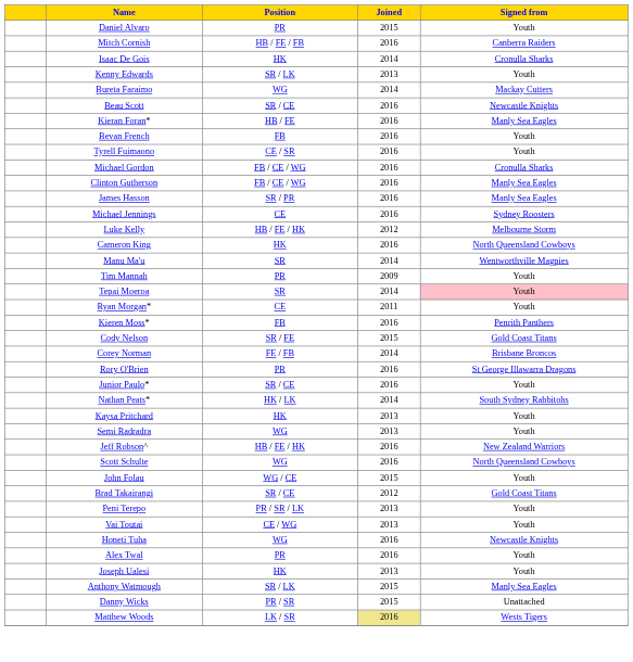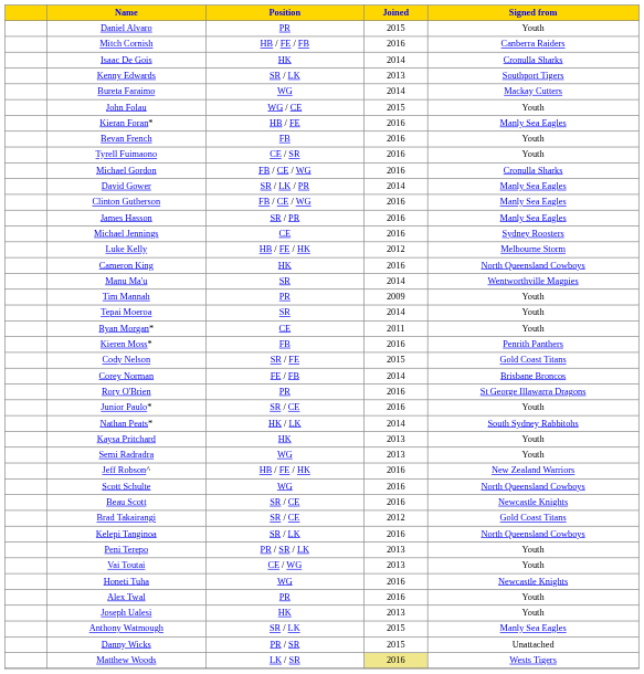Kenny Edwards | Signed from: Youth -> Southport Tigers
rows swapped: John Folau <-> Beau Scott
+ row: David Gower | SR / LK / PR | 2014 | Manly Sea Eagles
Tepai Moeroa | Signed from: pink background -> no background
+ row: Kelepi Tanginoa | SR / LK | 2016 | North Queensland Cowboys
